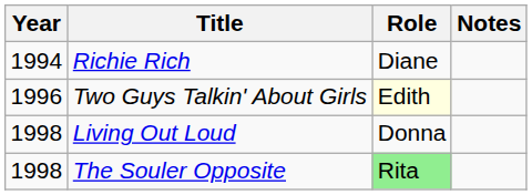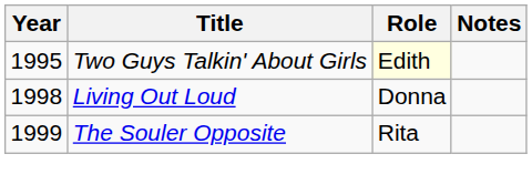- row: 1994 | Richie Rich | Diane
Two Guys Talkin' About Girls | Year: 1996 -> 1995
The Souler Opposite | Year: 1998 -> 1999
The Souler Opposite | Role: lightgreen background -> no background
